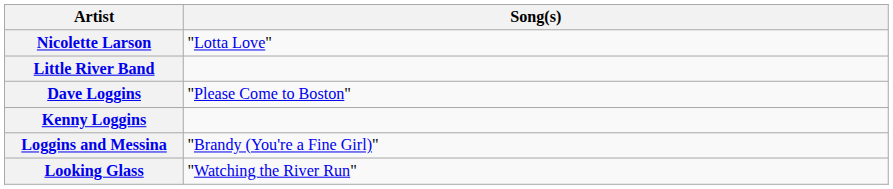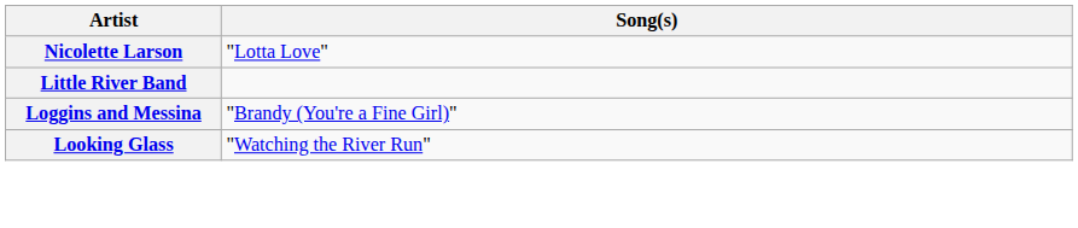- row: Dave Loggins | "Please Come to Boston"
- row: Kenny Loggins
